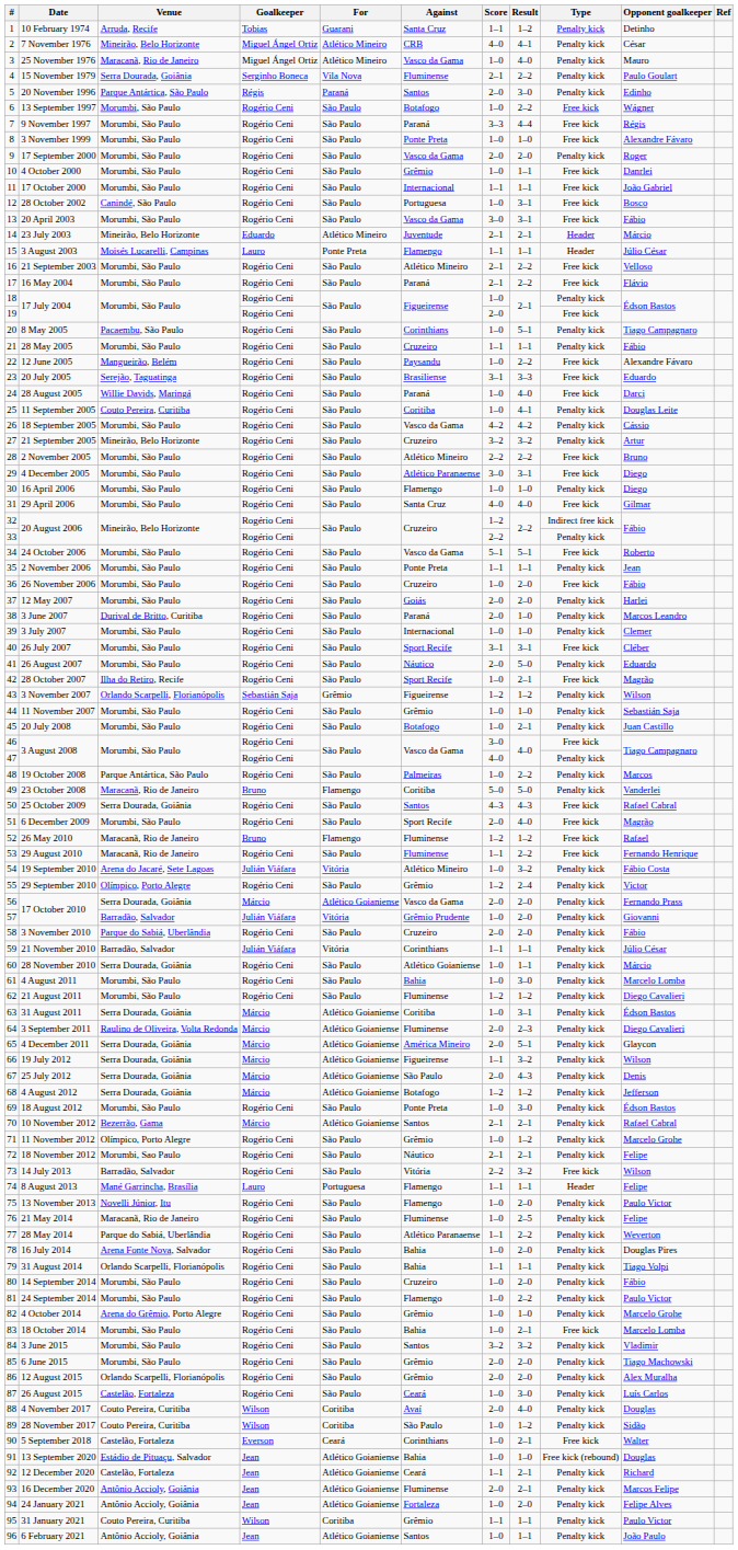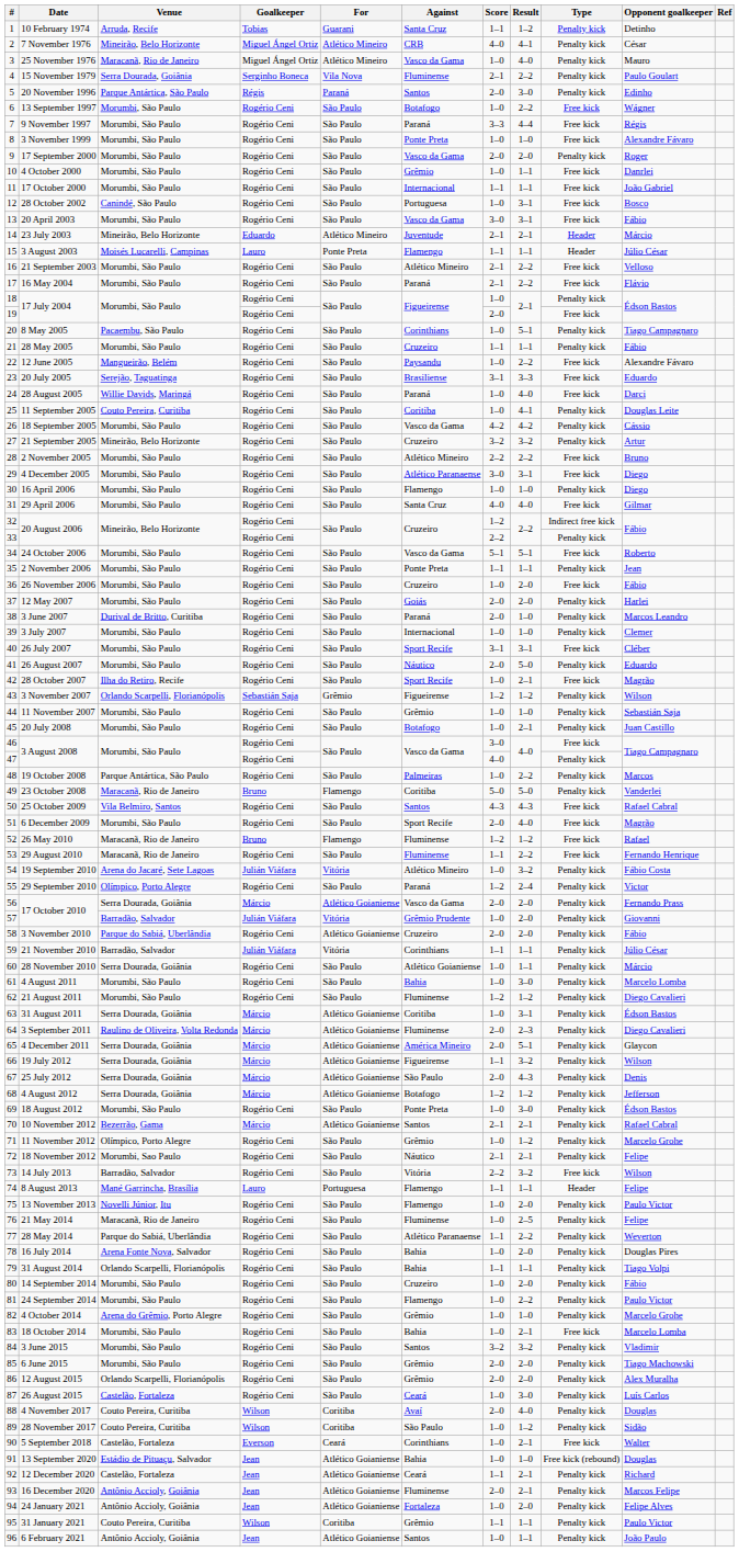25 October 2009 | Venue: Serra Dourada, Goiânia -> Vila Belmiro, Santos
29 September 2010 | Against: Grêmio -> Paraná
3 November 2010 | For: São Paulo -> Atlético Goianiense
